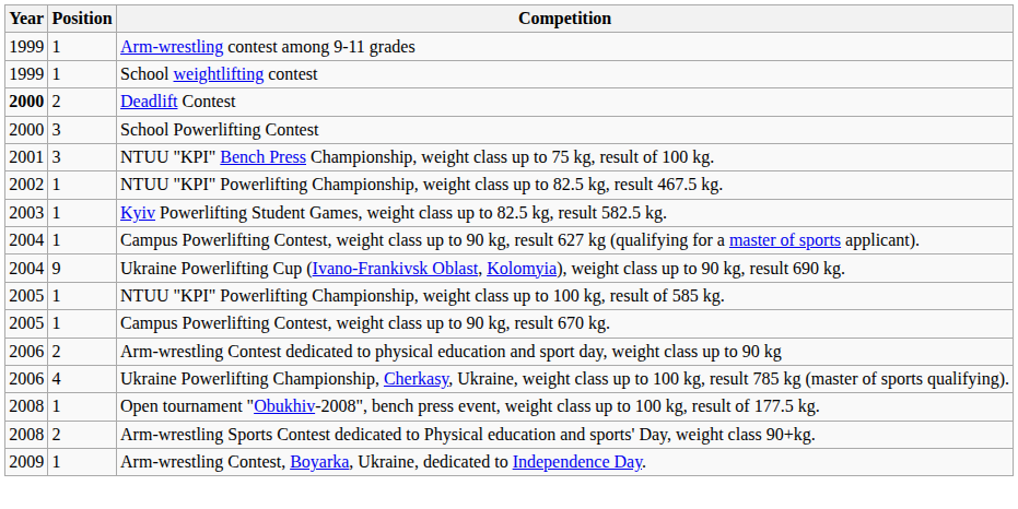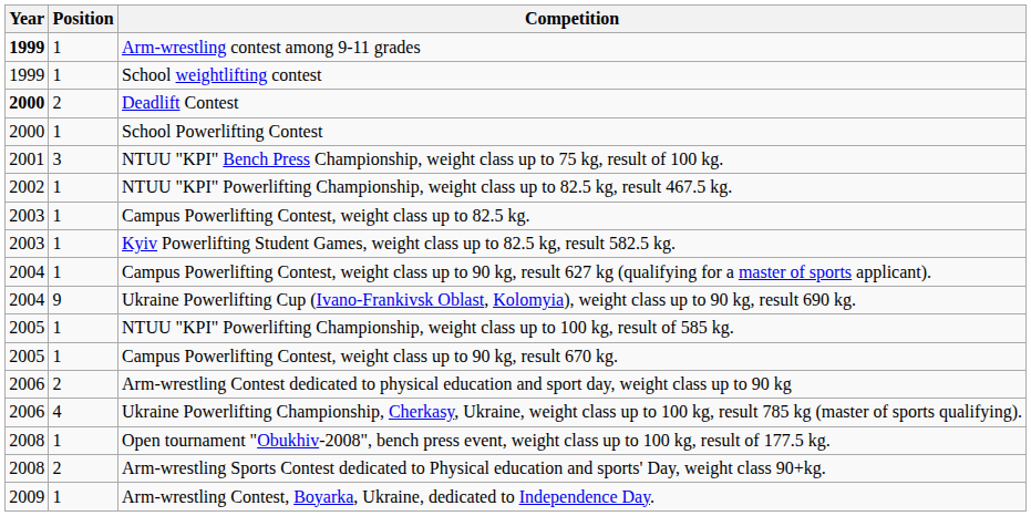Arm-wrestling contest among 9-11 grades | Year: normal -> bold
School Powerlifting Contest | Position: 3 -> 1
+ row: 2003 | 1 | Campus Powerlifting Contest, weight class up to 82.5 kg.
